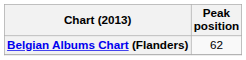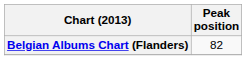Belgian Albums Chart (Flanders) | Peak position: 62 -> 82
